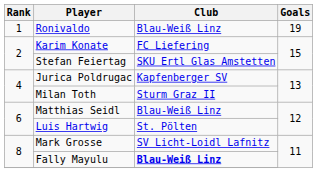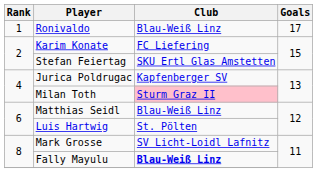Ronivaldo | Goals: 19 -> 17
Milan Toth | Club: no background -> pink background
